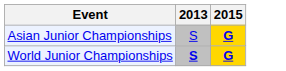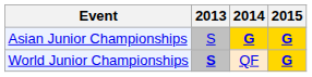+ column: 2014 | G | QF
